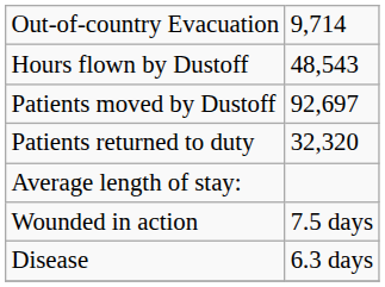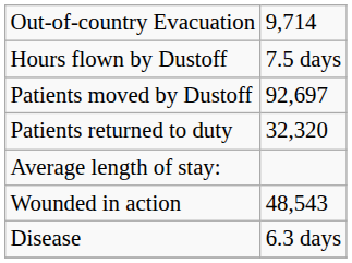Hours flown by Dustoff | column 2: 48,543 -> 7.5 days
Wounded in action | column 2: 7.5 days -> 48,543
